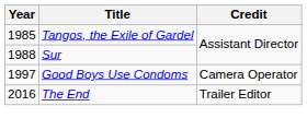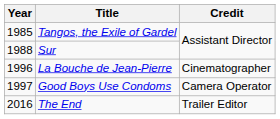+ row: 1996 | La Bouche de Jean-Pierre | Cinematographer
